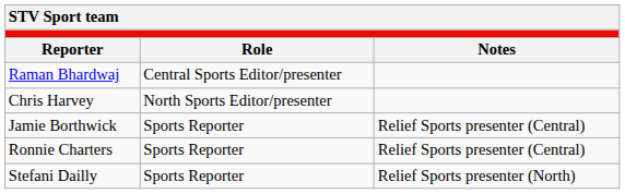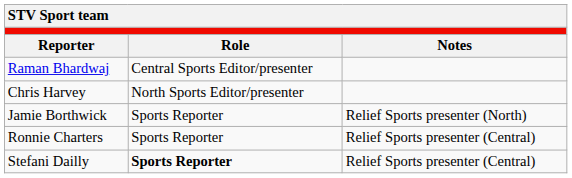Jamie Borthwick | column 3: Relief Sports presenter (Central) -> Relief Sports presenter (North)
Stefani Dailly | column 2: normal -> bold
Stefani Dailly | column 3: Relief Sports presenter (North) -> Relief Sports presenter (Central)
